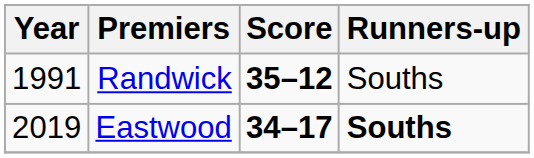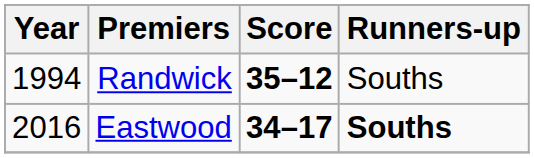Randwick | Year: 1991 -> 1994
Eastwood | Year: 2019 -> 2016
